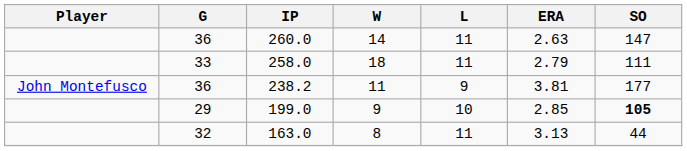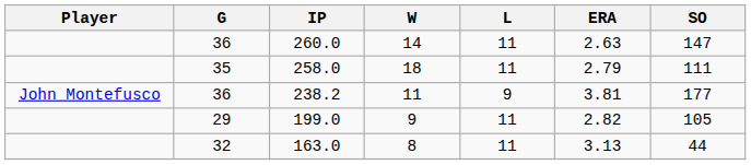258.0 | G: 33 -> 35
199.0 | L: 10 -> 11
199.0 | ERA: 2.85 -> 2.82
199.0 | SO: bold -> normal
